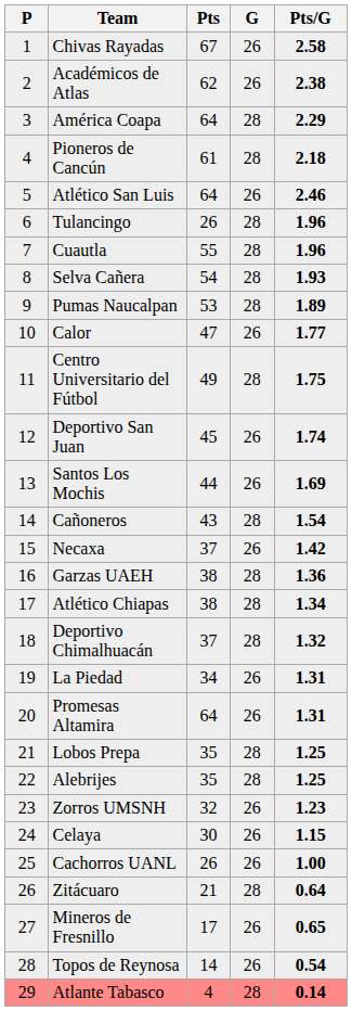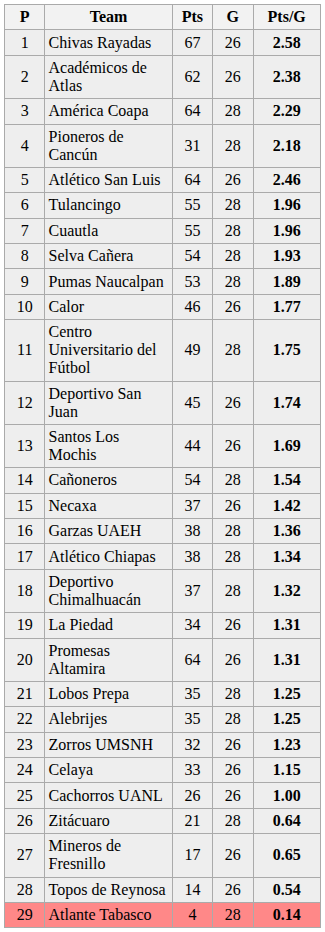Pioneros de Cancún | Pts: 61 -> 31
Tulancingo | Pts: 26 -> 55
Calor | Pts: 47 -> 46
Cañoneros | Pts: 43 -> 54
Celaya | Pts: 30 -> 33
